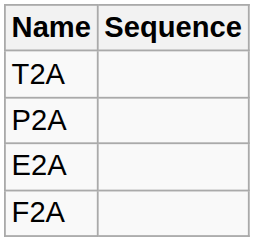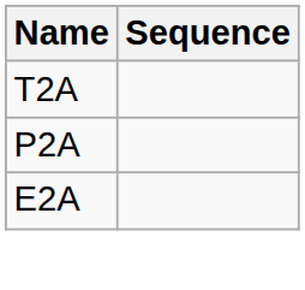- row: F2A
